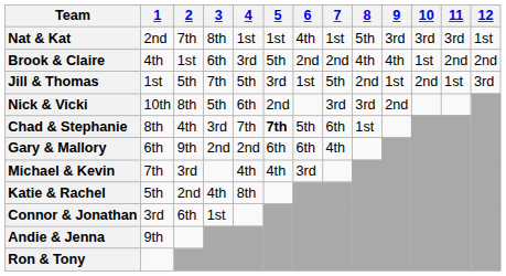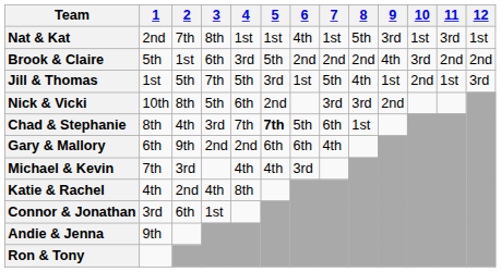Nat & Kat | 10: 3rd -> 1st
Brook & Claire | 1: 4th -> 5th
Brook & Claire | 8: 4th -> 2nd
Brook & Claire | 10: 1st -> 3rd
Jill & Thomas | 8: 2nd -> 4th
Katie & Rachel | 1: 5th -> 4th
